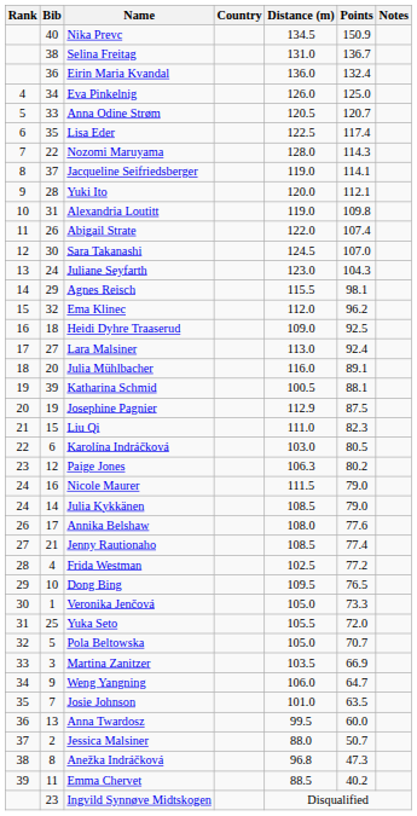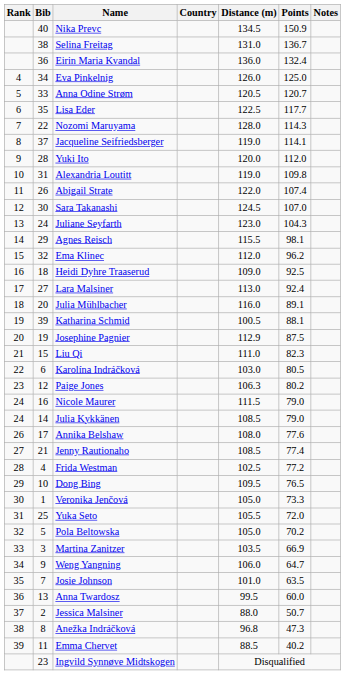Lisa Eder | Points: 117.4 -> 117.7
Yuki Ito | Points: 112.1 -> 112.0
Pola Beltowska | Points: 70.7 -> 70.2
